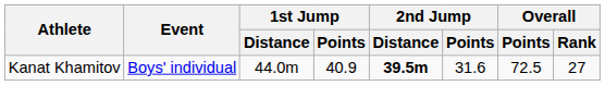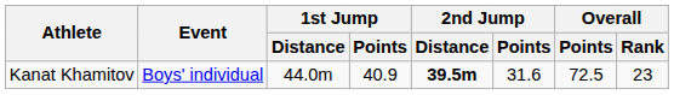Kanat Khamitov | Overall / Rank: 27 -> 23
